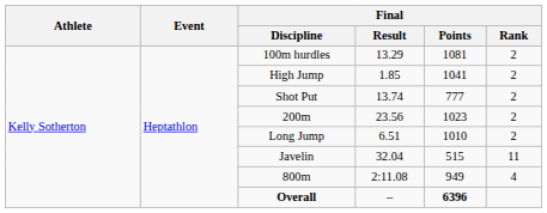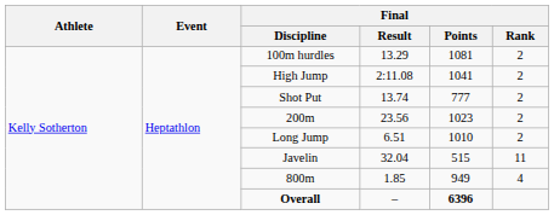High Jump | Final / Result: 1.85 -> 2:11.08
800m | Final / Result: 2:11.08 -> 1.85
